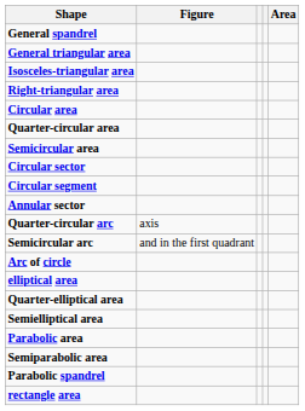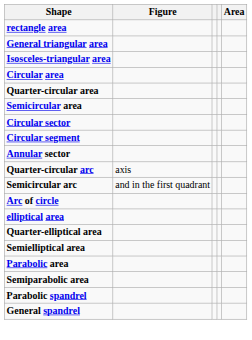rows swapped: rectangle area <-> General spandrel
- row: Right-triangular area
